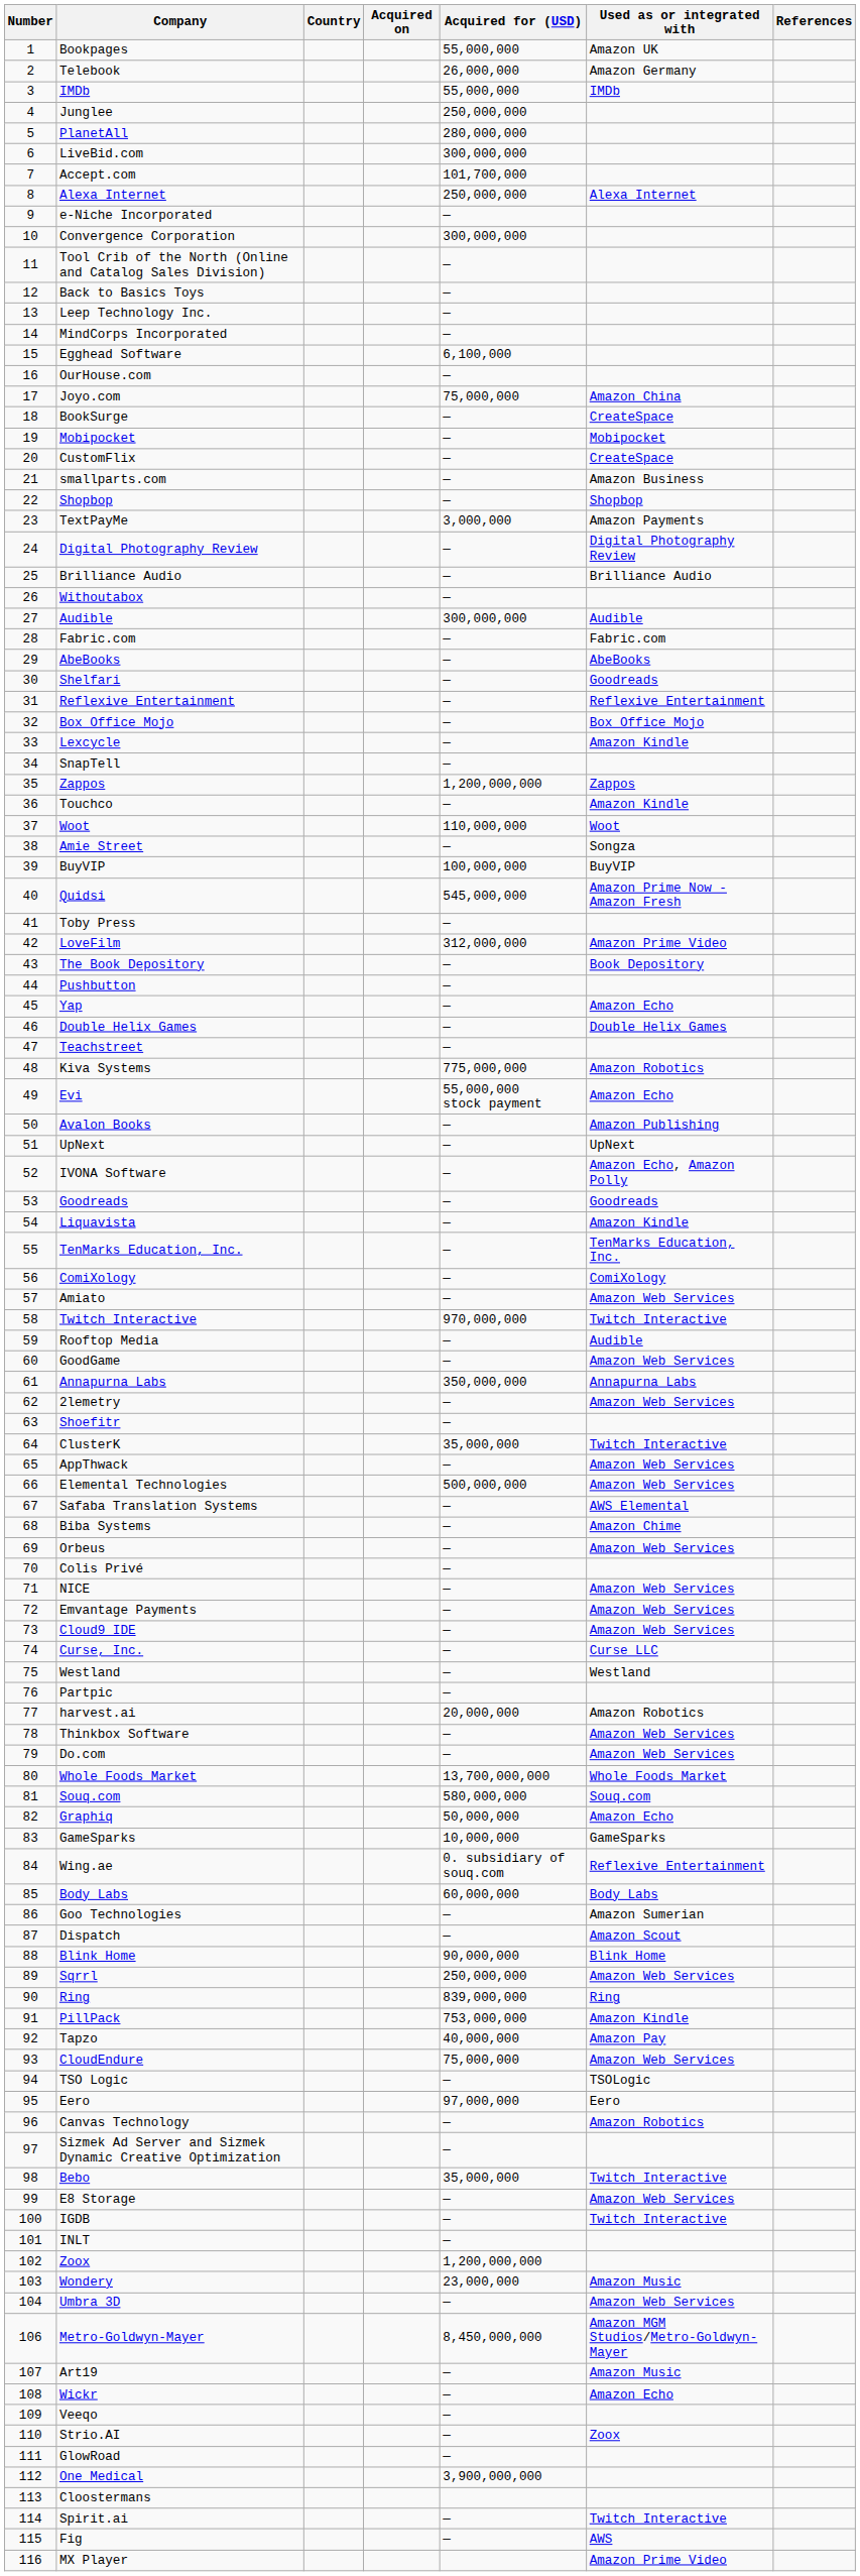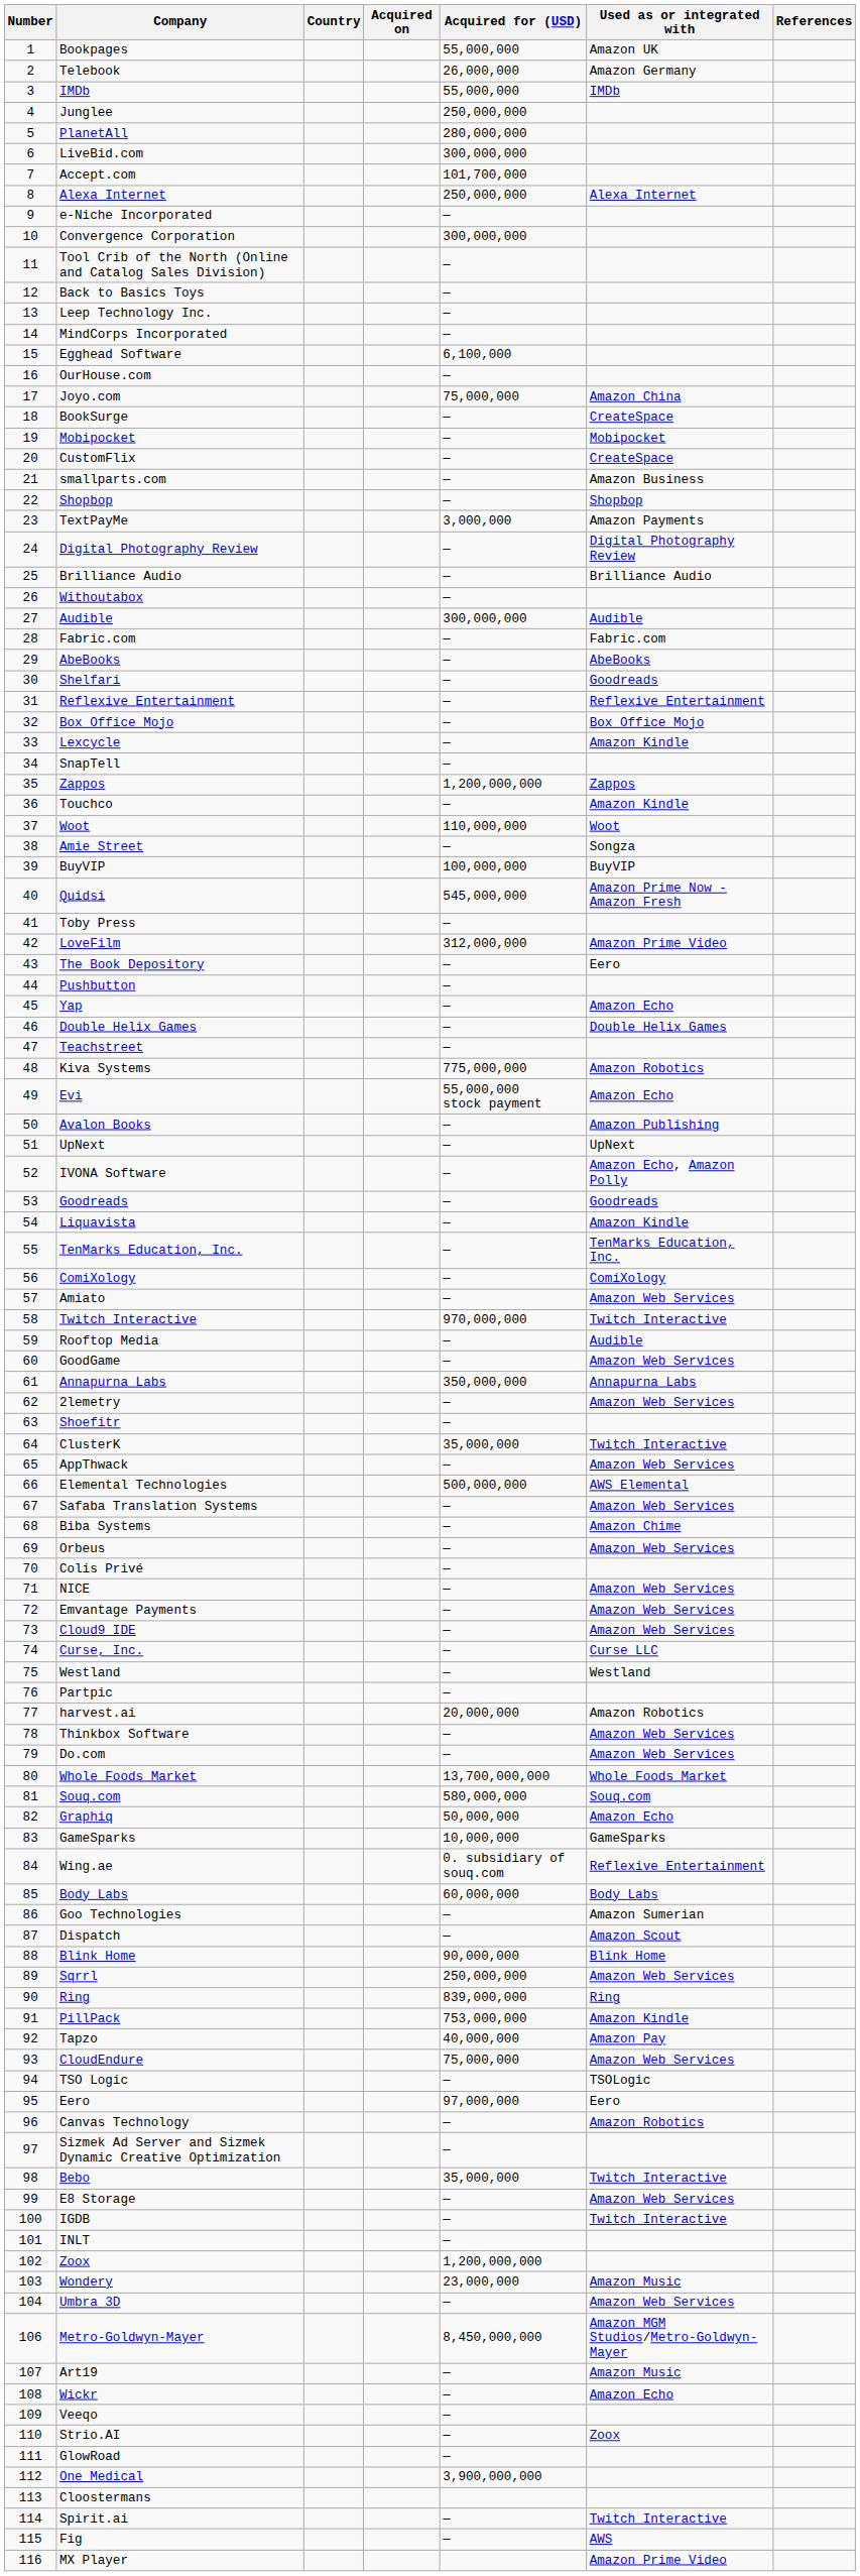The Book Depository | Used as or integrated with: Book Depository -> Eero
Elemental Technologies | Used as or integrated with: Amazon Web Services -> AWS Elemental
Safaba Translation Systems | Used as or integrated with: AWS Elemental -> Amazon Web Services
